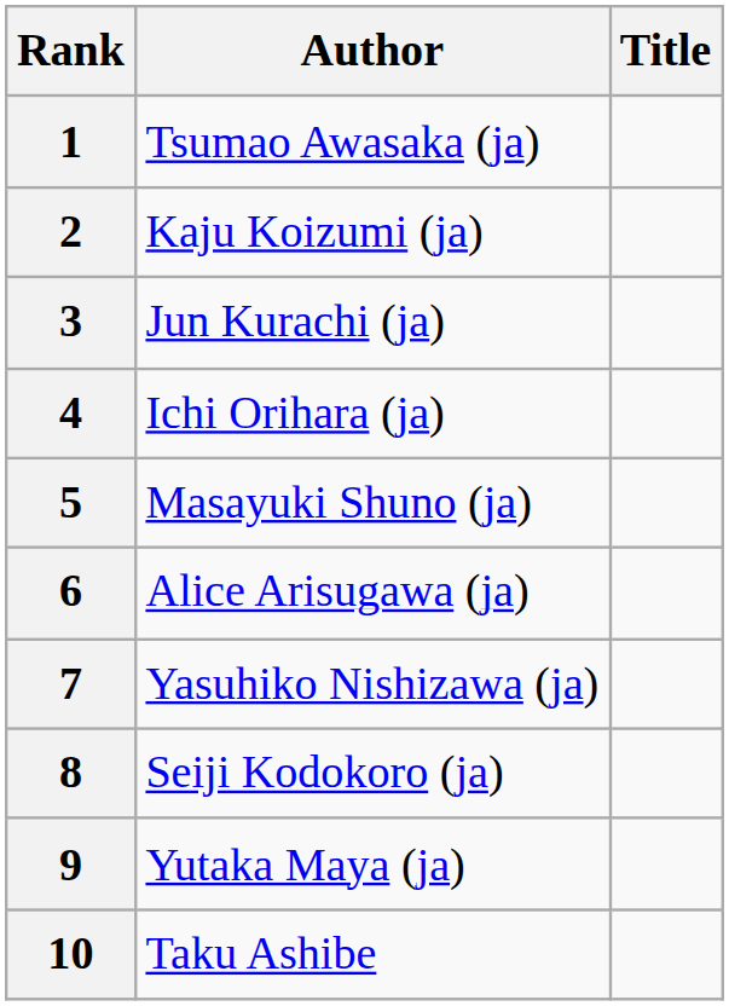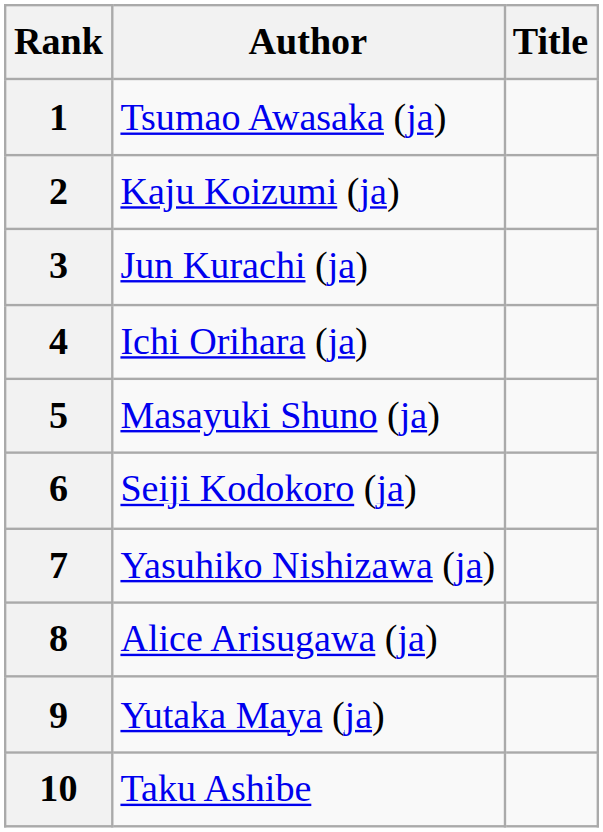6 | Author: Alice Arisugawa (ja) -> Seiji Kodokoro (ja)
8 | Author: Seiji Kodokoro (ja) -> Alice Arisugawa (ja)
